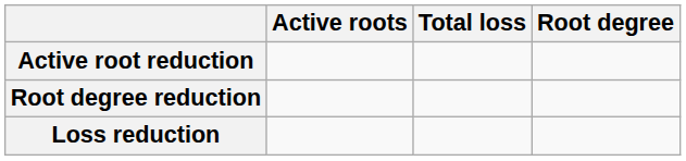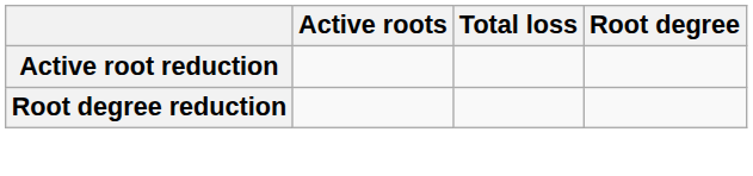- row: Loss reduction
